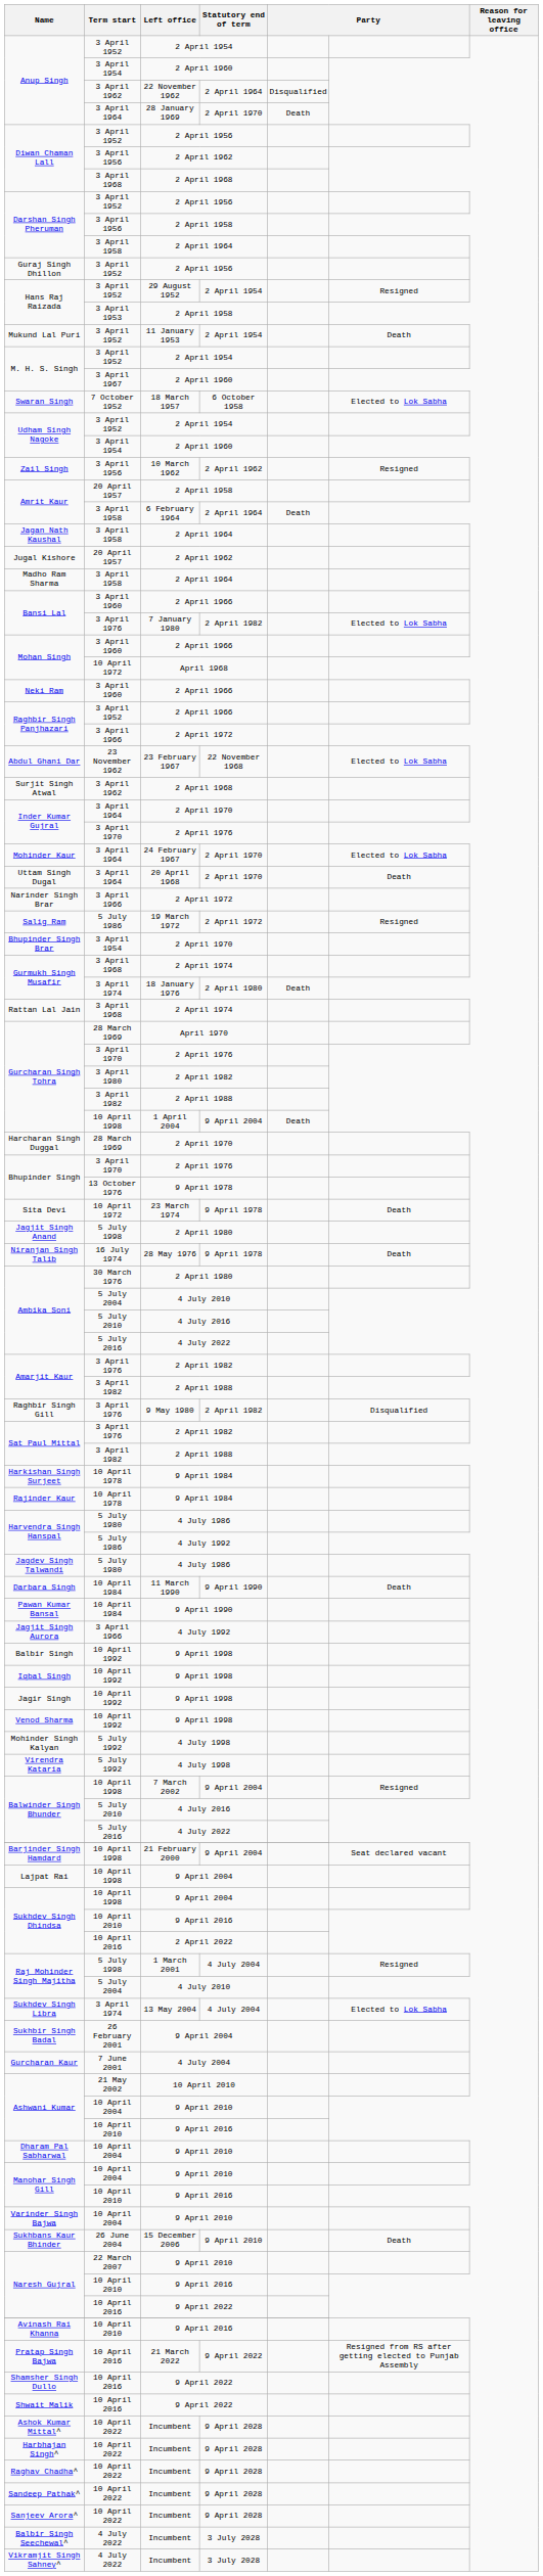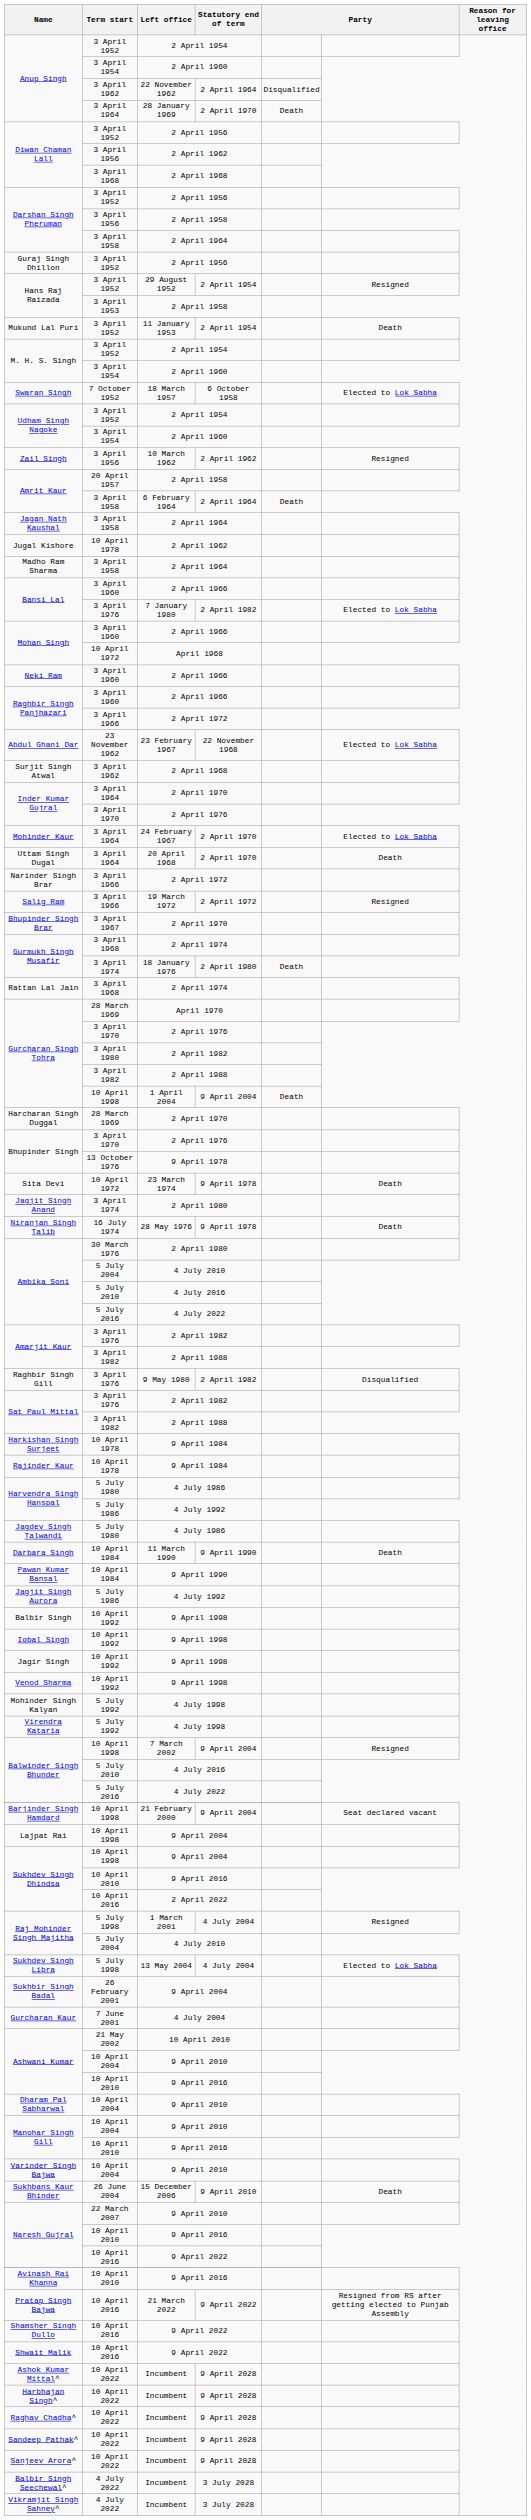M. H. S. Singh / 2 April 1960 | Term start: 3 April 1967 -> 3 April 1954
Jugal Kishore | Term start: 20 April 1957 -> 10 April 1978
Raghbir Singh Panjhazari / 2 April 1966 | Term start: 3 April 1952 -> 3 April 1960
Salig Ram | Term start: 5 July 1986 -> 3 April 1966
Bhupinder Singh Brar | Term start: 3 April 1954 -> 3 April 1967
Jagjit Singh Anand | Term start: 5 July 1998 -> 3 April 1974
Jagjit Singh Aurora | Term start: 3 April 1966 -> 5 July 1986
Sukhdev Singh Libra | Term start: 3 April 1974 -> 5 July 1998
